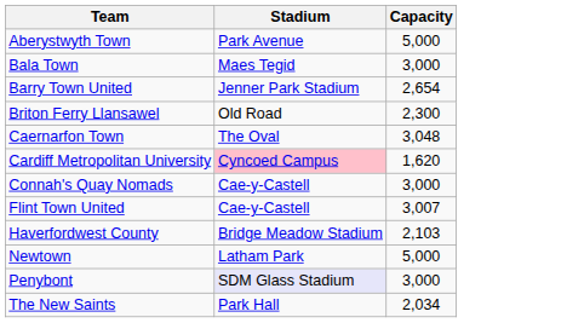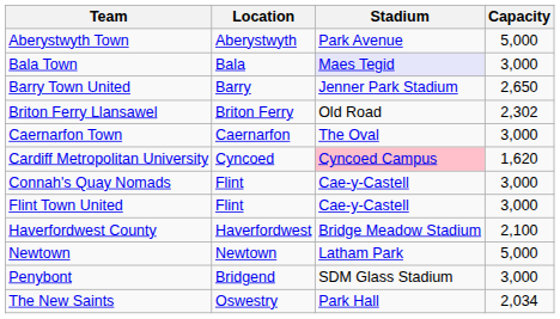+ column: Location | Aberystwyth | Bala | Barry | Briton Ferry | Caernarfon | Cyncoed | Flint | Flint | Haverfordwest | Newtown | Bridgend | Oswestry
Bala Town | Stadium: no background -> lavender background
Barry Town United | Capacity: 2,654 -> 2,650
Briton Ferry Llansawel | Capacity: 2,300 -> 2,302
Caernarfon Town | Capacity: 3,048 -> 3,000
Flint Town United | Capacity: 3,007 -> 3,000
Haverfordwest County | Capacity: 2,103 -> 2,100
Penybont | Stadium: lavender background -> no background
